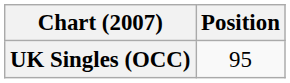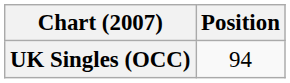UK Singles (OCC) | Position: 95 -> 94
